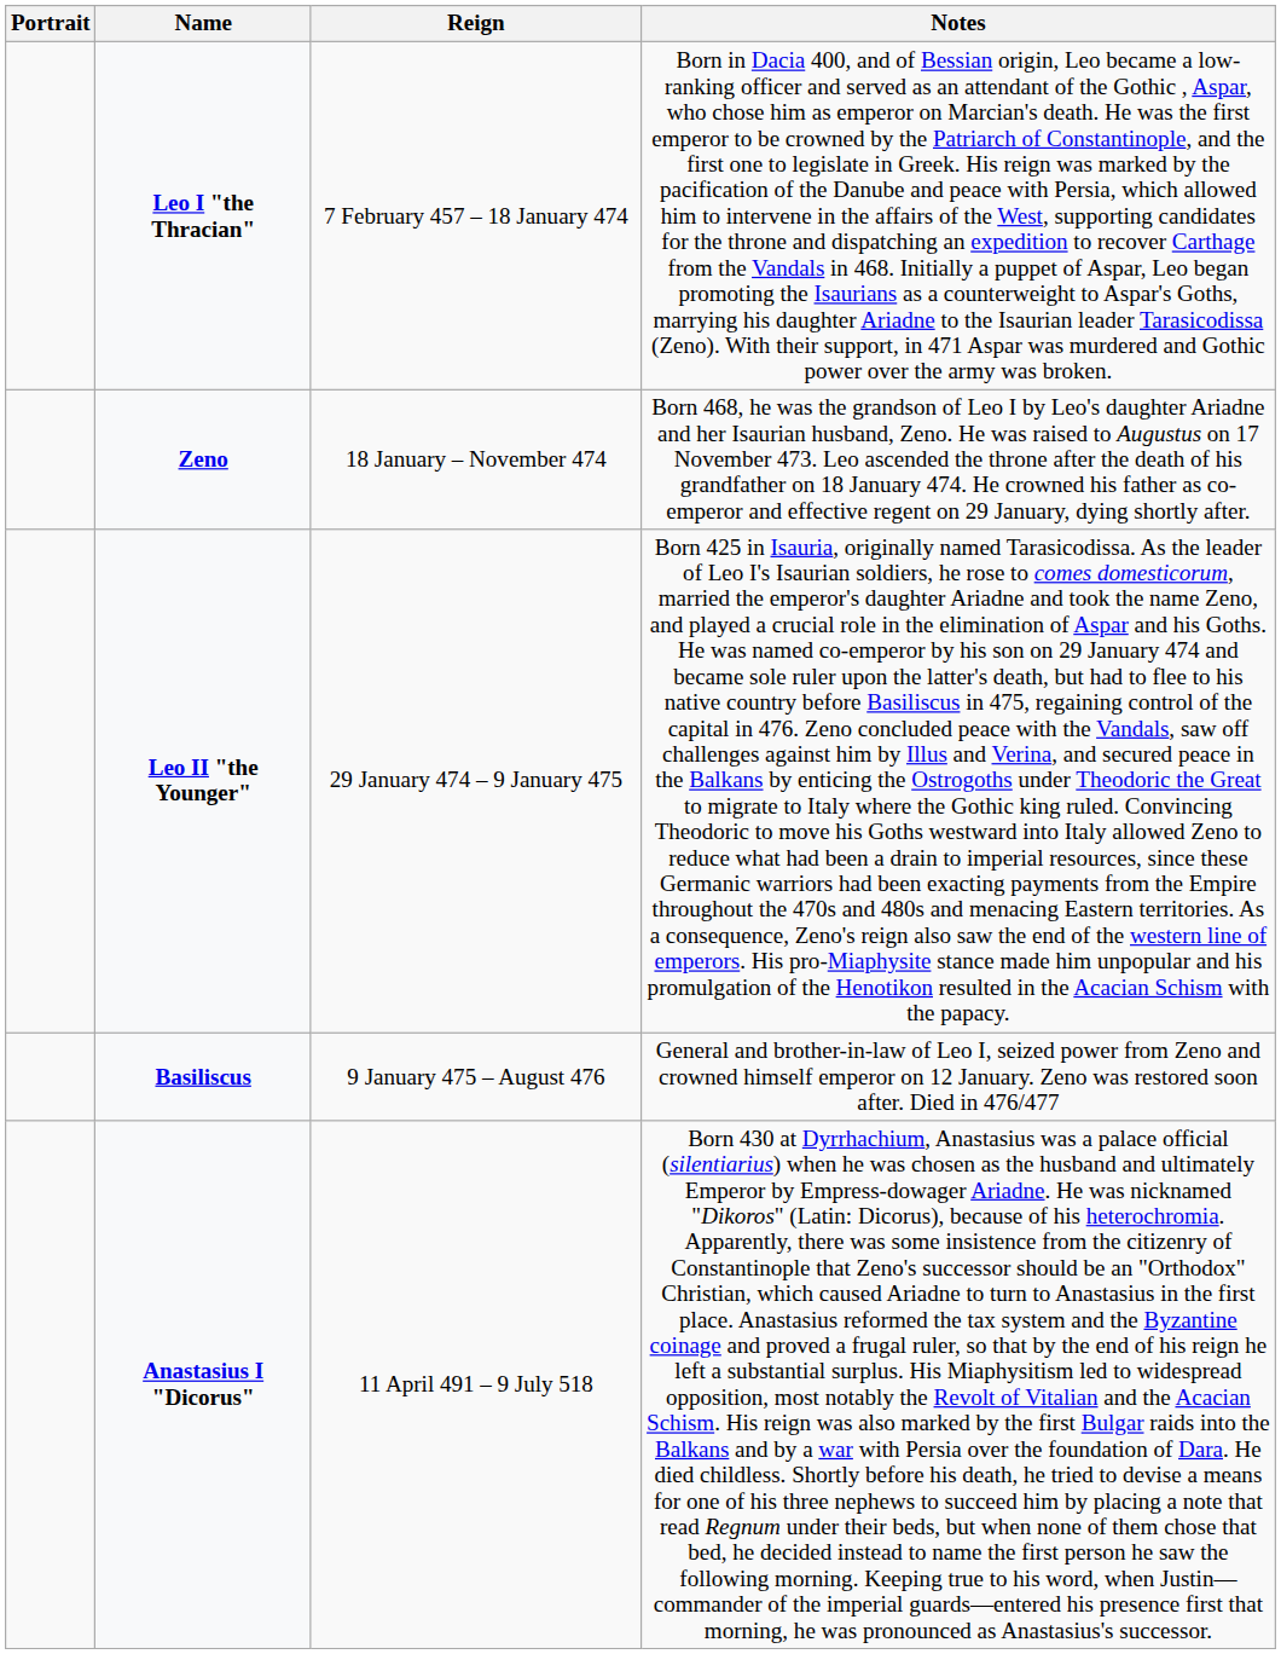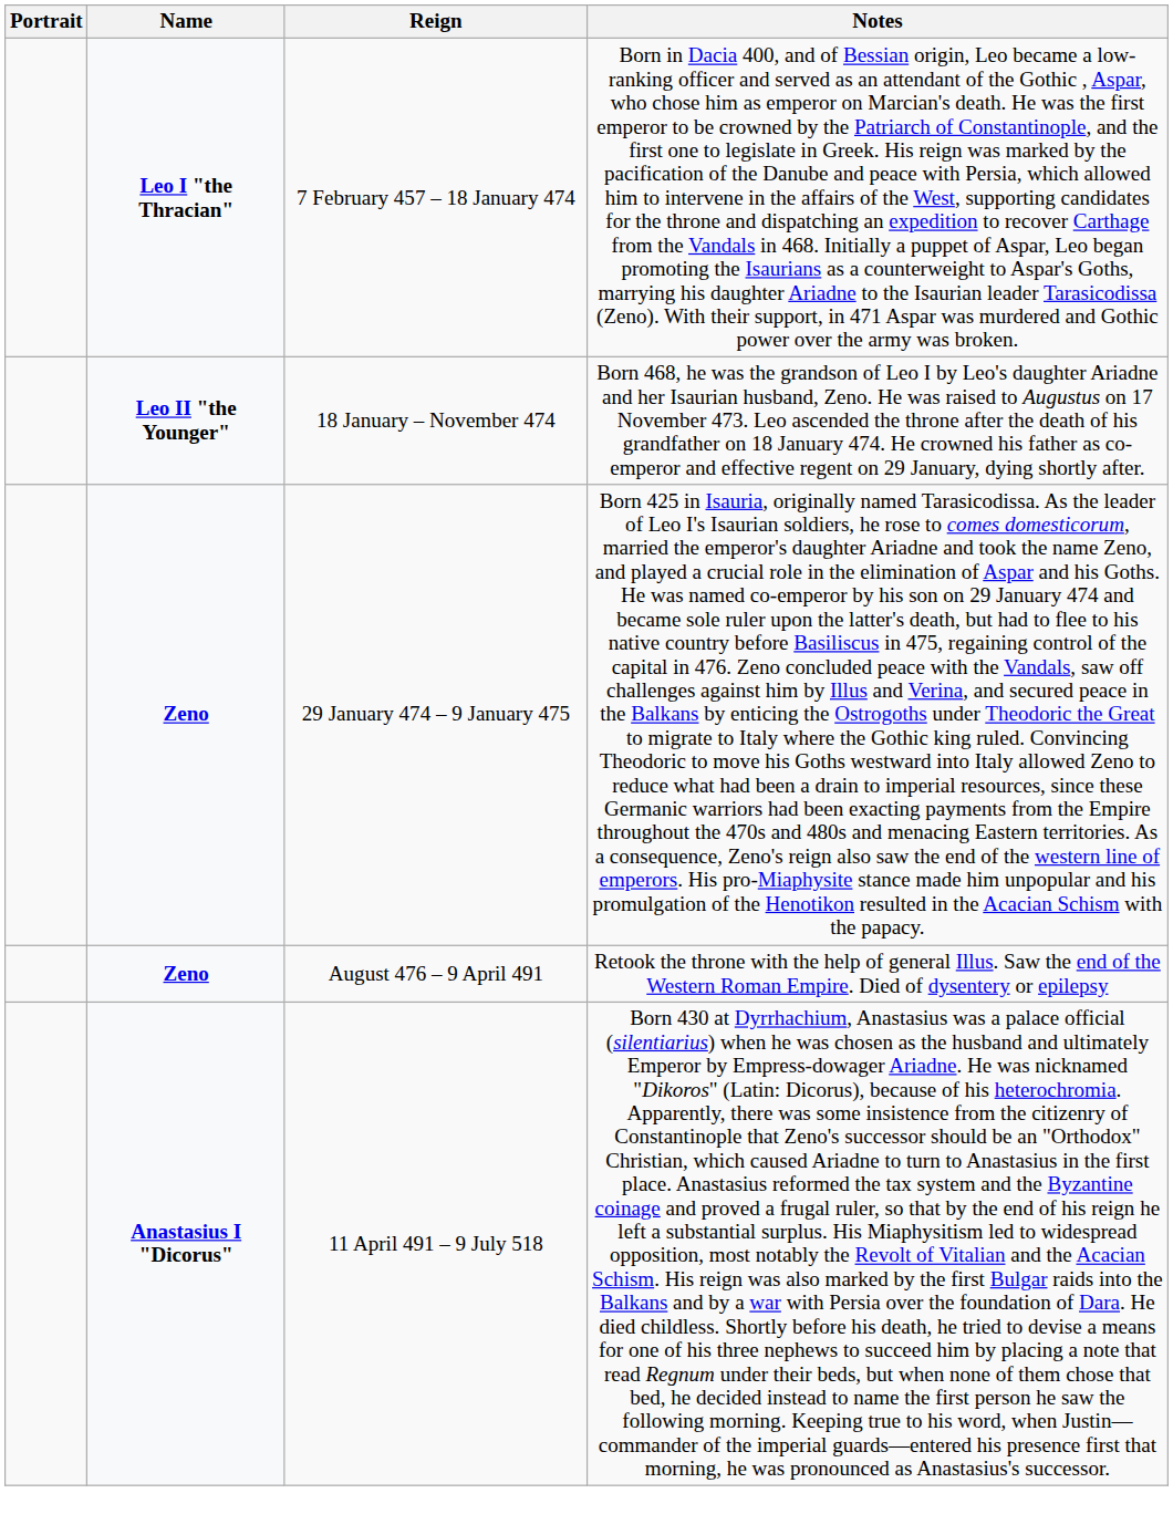18 January – November 474 | Name: Zeno -> Leo II "the Younger"
29 January 474 – 9 January 475 | Name: Leo II "the Younger" -> Zeno
- row: Basiliscus | 9 January 475 – August 476 | General and brother-in-law of Leo I, seized power from Zeno and crowned himself emperor on 12 January. Zeno was restored soon after. Died in 476/477
+ row: Zeno | August 476 – 9 April 491 | Retook the throne with the help of general Illus. Saw the end of the Western Roman Empire. Died of dysentery or epilepsy
